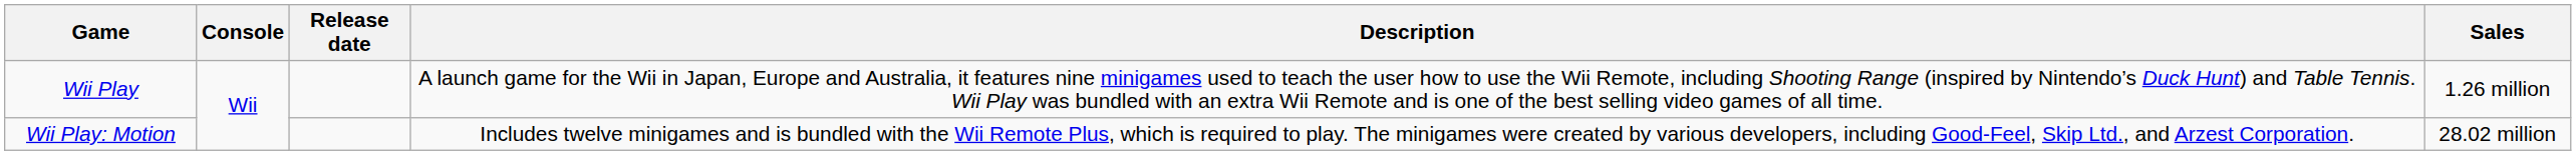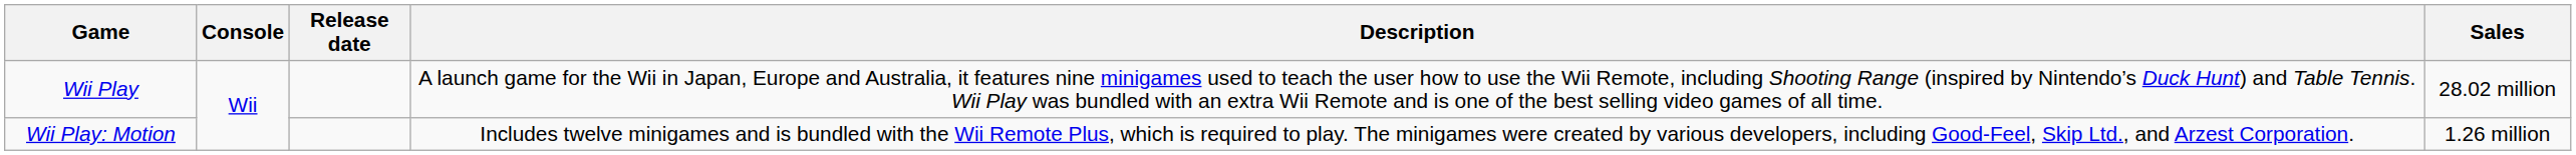Wii Play | Sales: 1.26 million -> 28.02 million
Wii Play: Motion | Sales: 28.02 million -> 1.26 million
